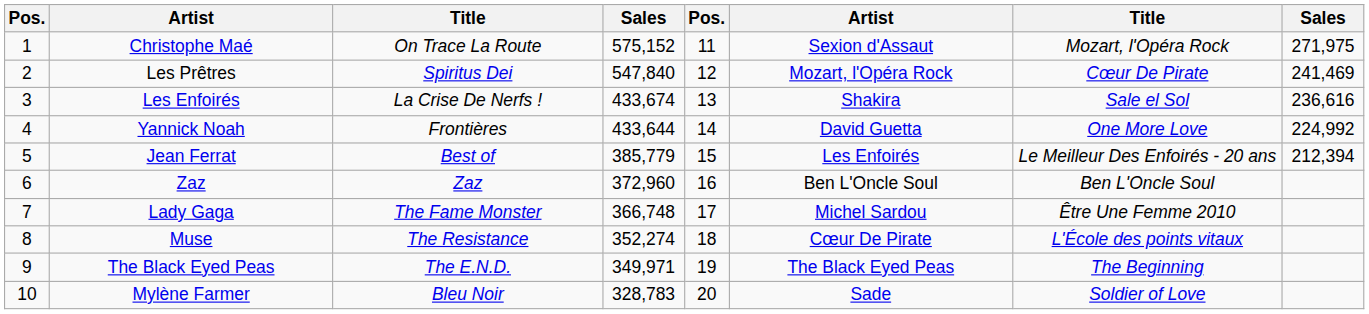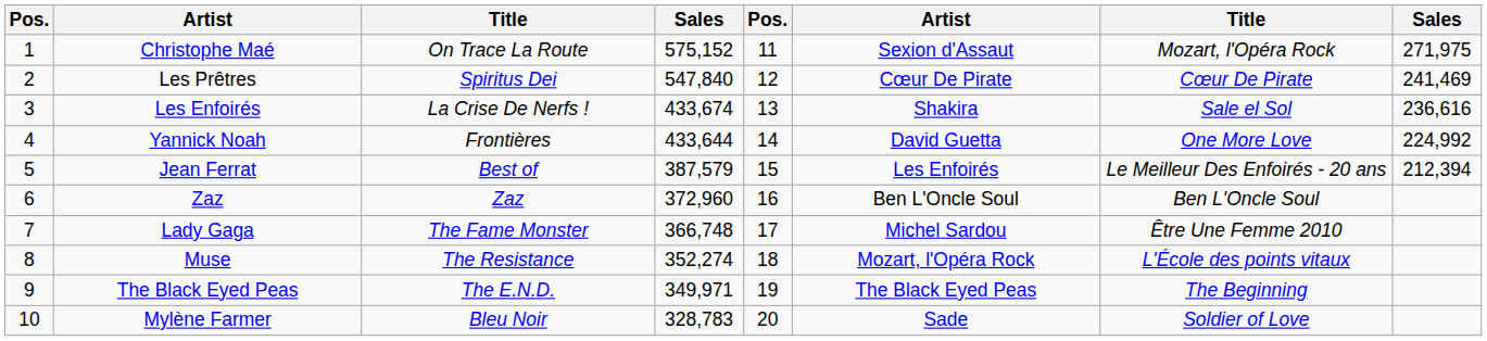Les Prêtres | column 6: Mozart, l'Opéra Rock -> Cœur De Pirate
Jean Ferrat | column 4: 385,779 -> 387,579
Muse | column 6: Cœur De Pirate -> Mozart, l'Opéra Rock
